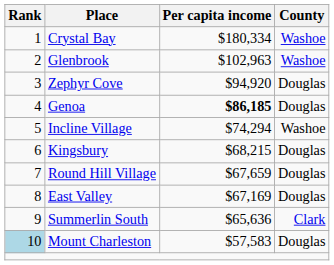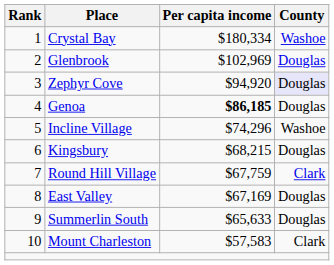Glenbrook | Per capita income: $102,963 -> $102,969
Glenbrook | County: Washoe -> Douglas
Zephyr Cove | County: no background -> lavender background
Incline Village | Per capita income: $74,294 -> $74,296
Round Hill Village | Per capita income: $67,659 -> $67,759
Round Hill Village | County: Douglas -> Clark
Summerlin South | Per capita income: $65,636 -> $65,633
Summerlin South | County: Clark -> Douglas
Mount Charleston | Rank: lightblue background -> no background
Mount Charleston | County: Douglas -> Clark
